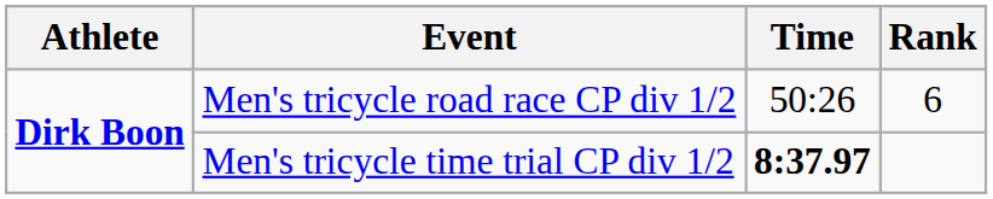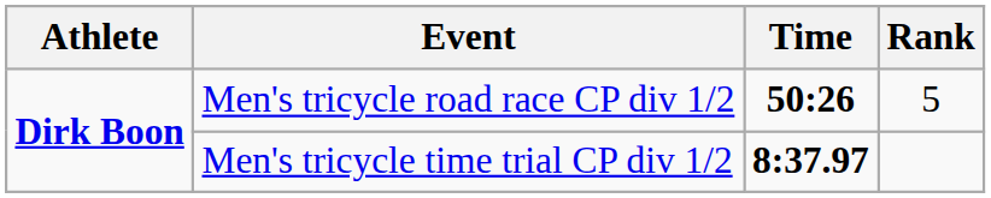Men's tricycle road race CP div 1/2 | Time: normal -> bold
Men's tricycle road race CP div 1/2 | Rank: 6 -> 5
